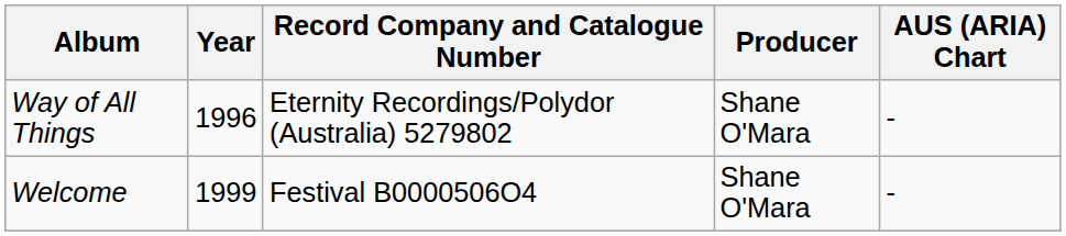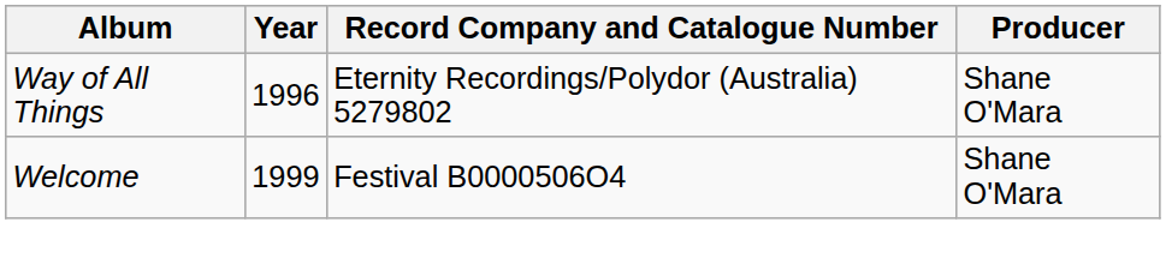- column: AUS (ARIA) Chart | - | -
